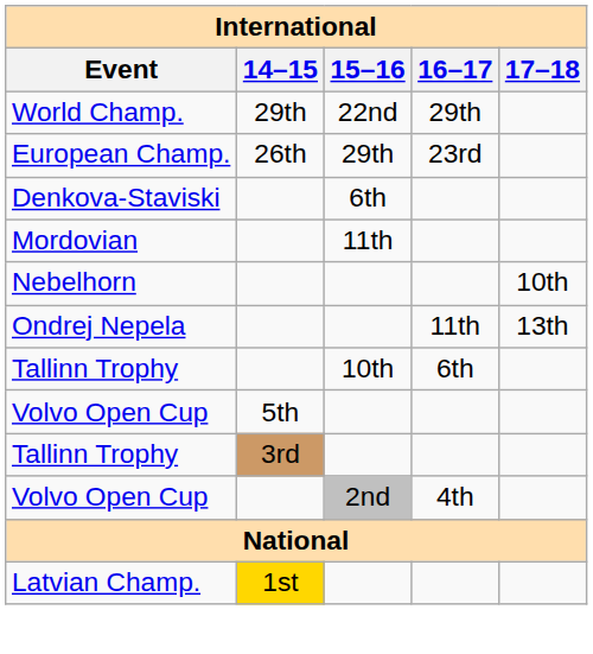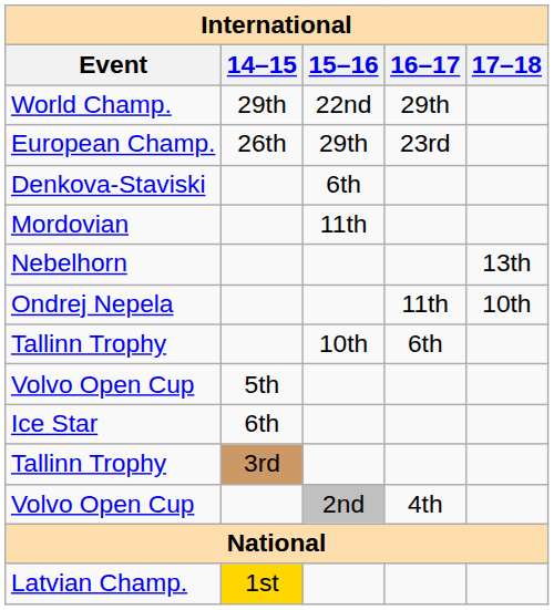Nebelhorn | 17–18: 10th -> 13th
Ondrej Nepela | 17–18: 13th -> 10th
+ row: Ice Star | 6th
